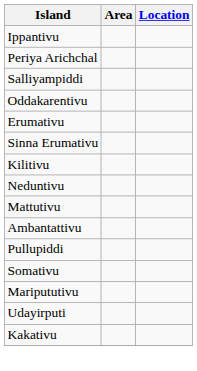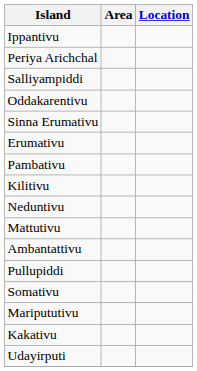rows swapped: Sinna Erumativu <-> Erumativu
+ row: Pambativu
rows swapped: Kakativu <-> Udayirputi
